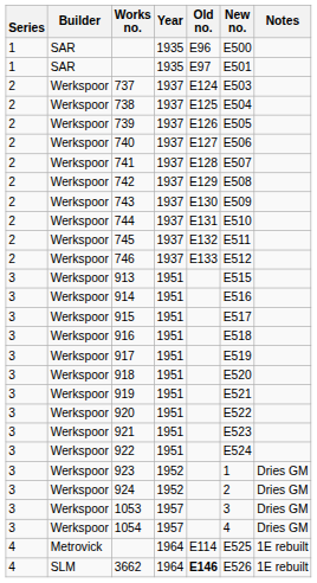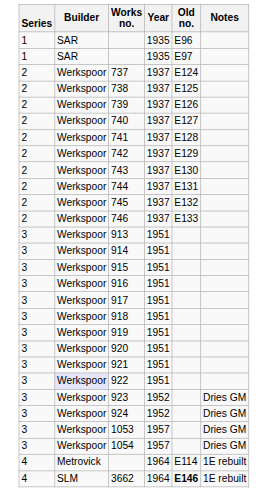- column: New no. | E500 | E501 | E503 | E504 | E505 | E506 | E507 | E508 | E509 | E510 | E511 | E512 | E515 | E516 | E517 | E518 | E519 | E520 | E521 | E522 | E523 | E524 | 1 | 2 | 3 | 4 | E525 | E526
922 | Builder: no background -> lavender background
